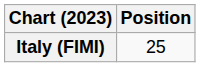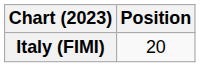Italy (FIMI) | Position: 25 -> 20
